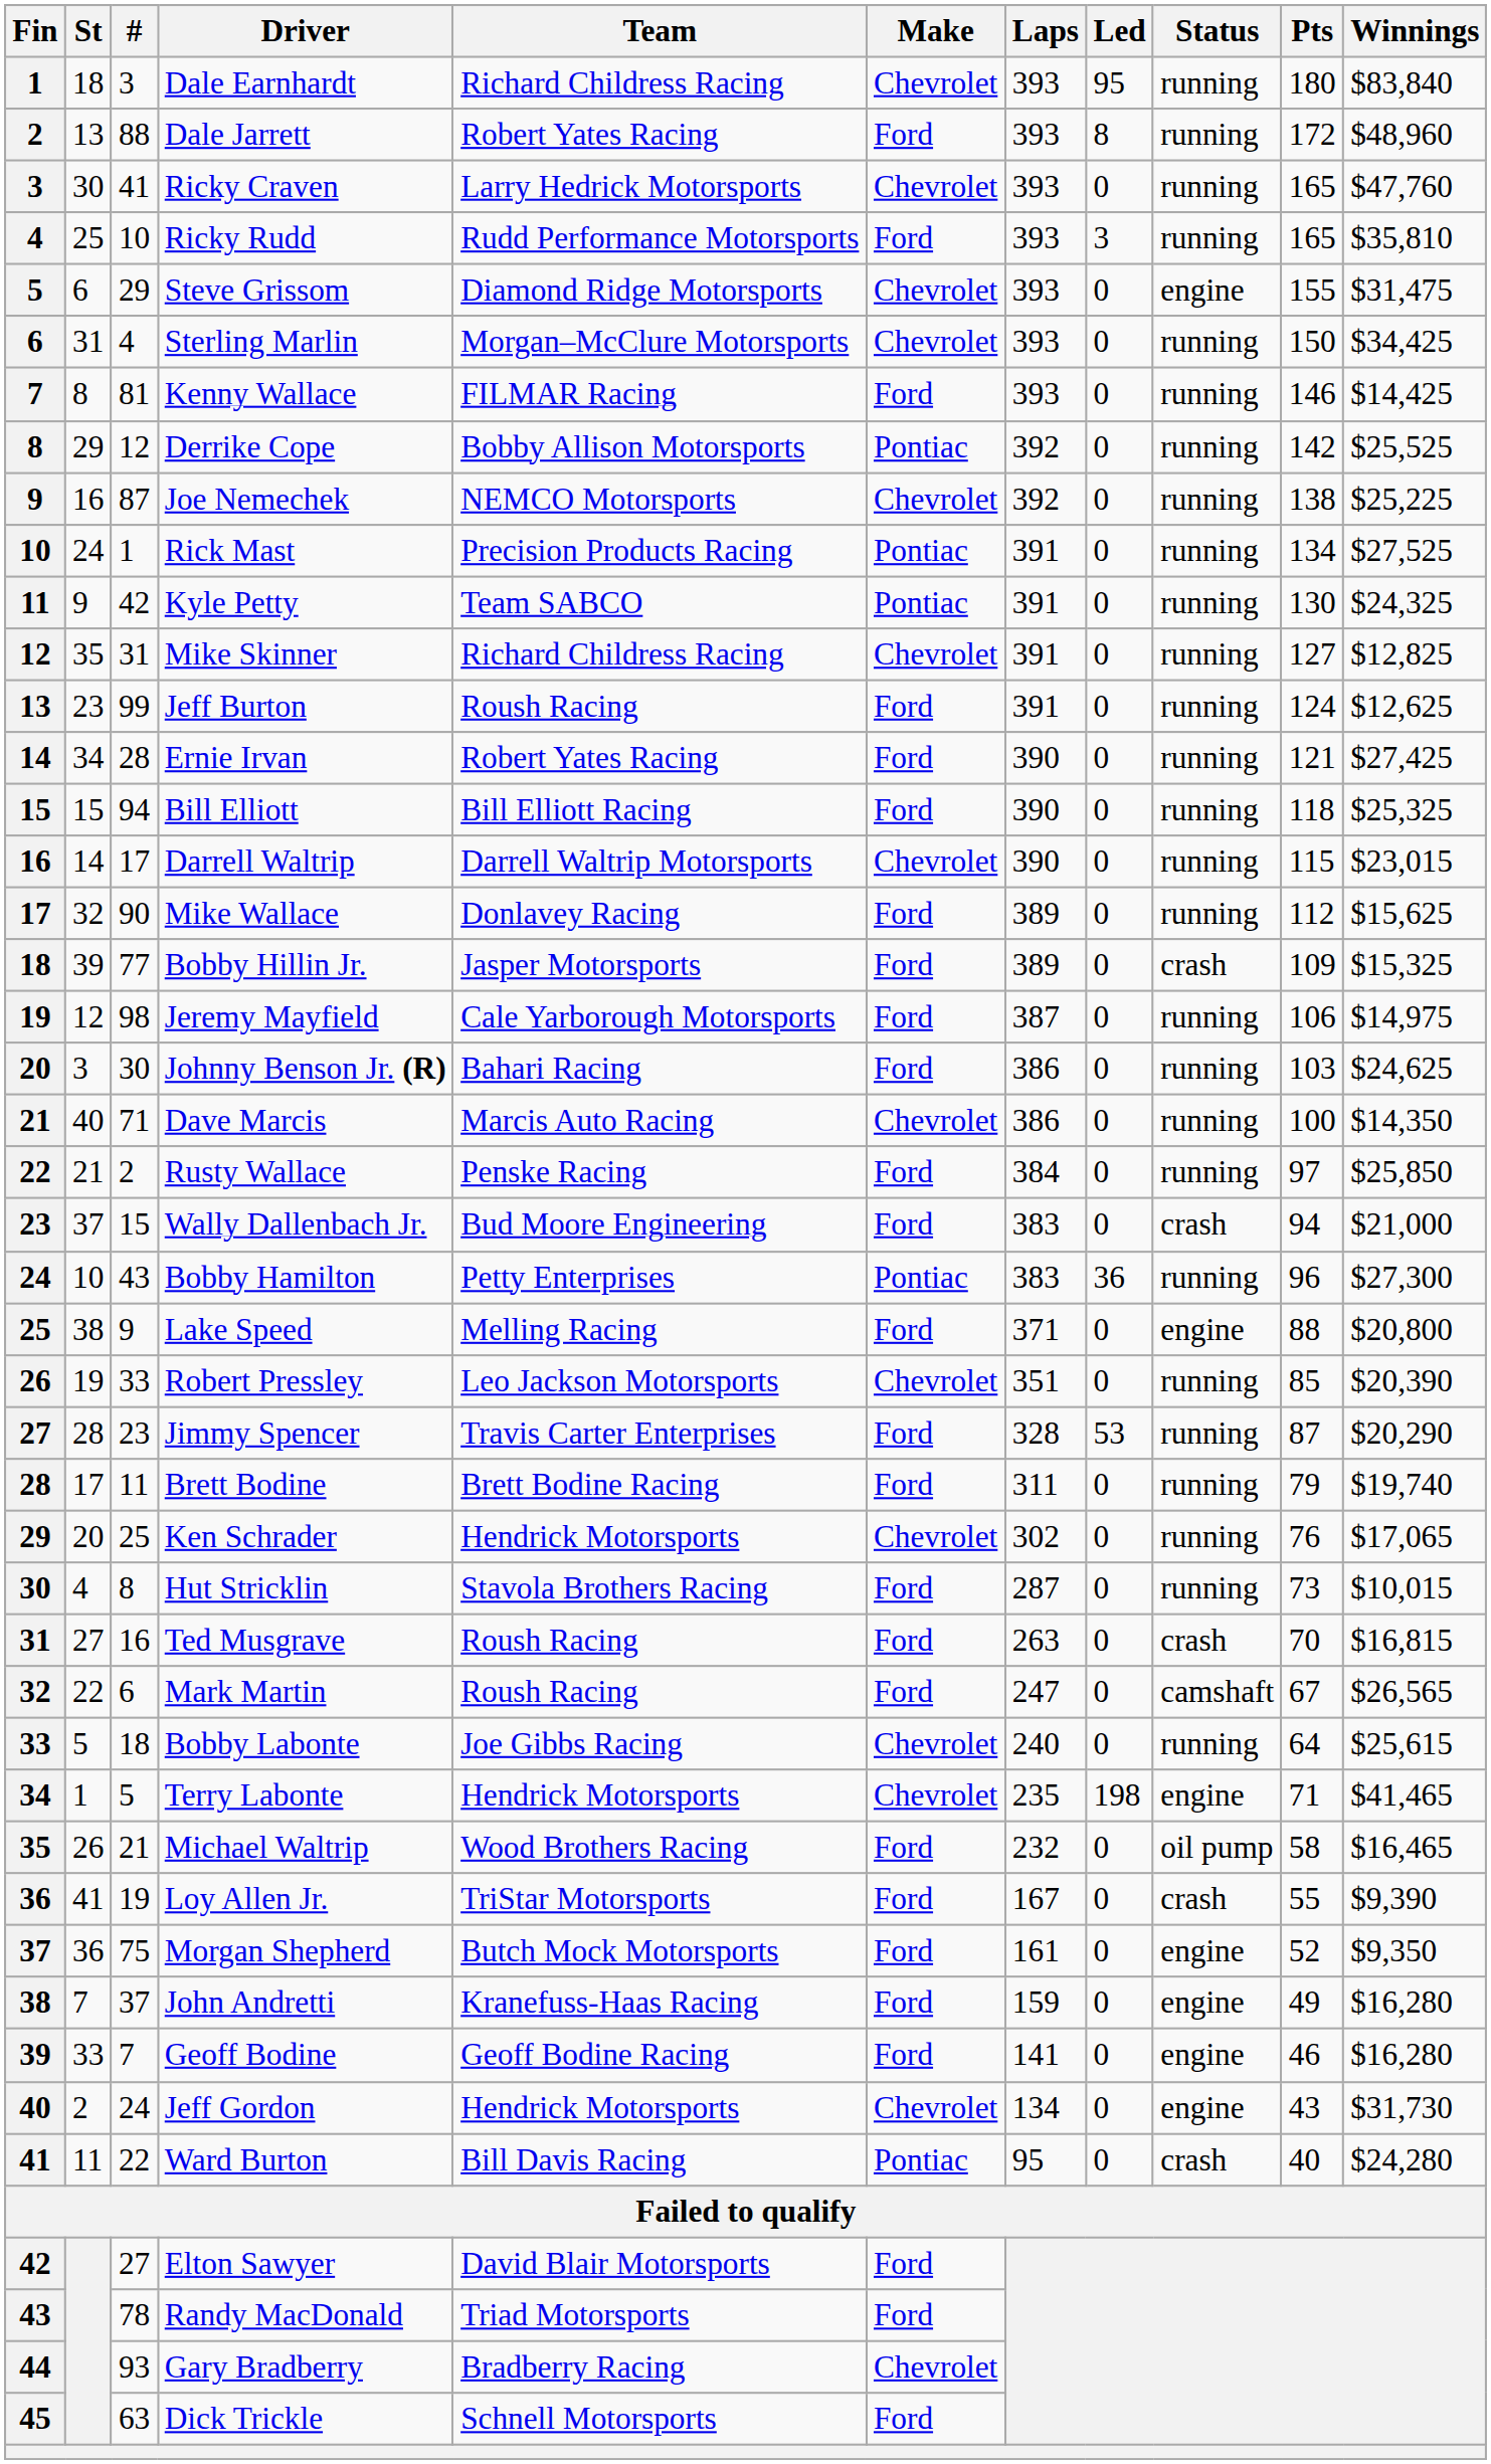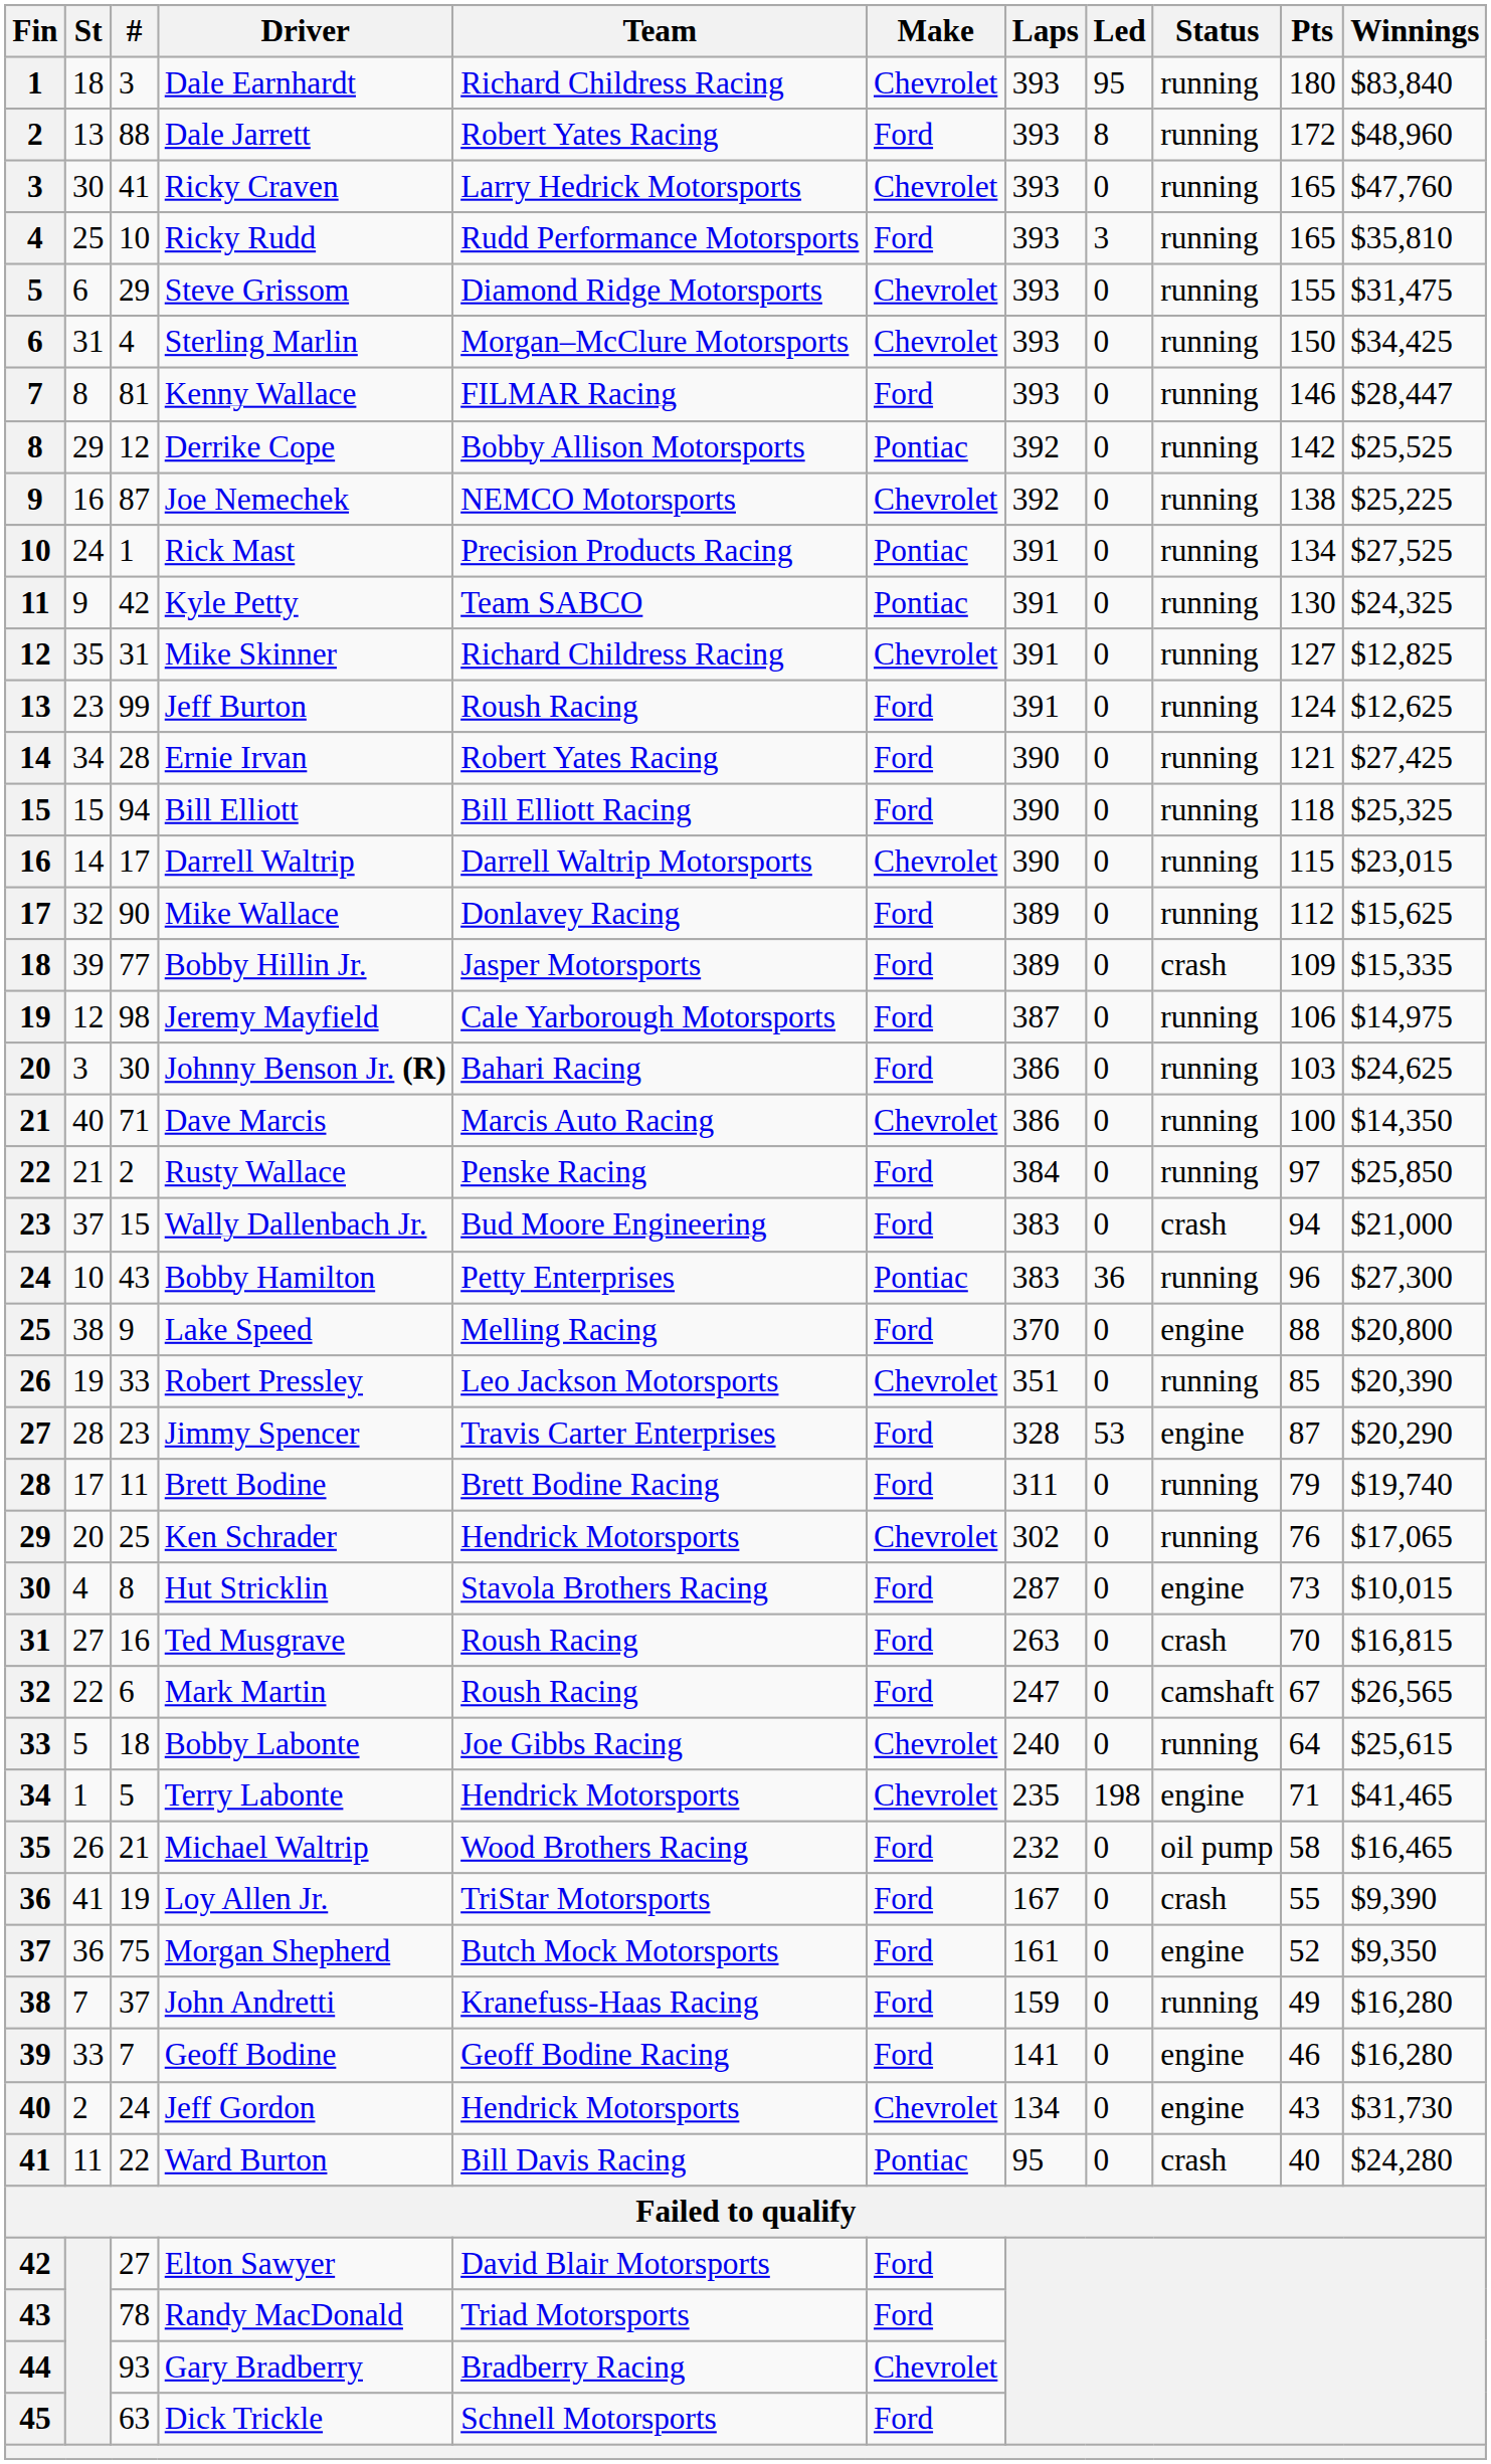Steve Grissom | Status: engine -> running
Kenny Wallace | Winnings: $14,425 -> $28,447
Bobby Hillin Jr. | Winnings: $15,325 -> $15,335
Lake Speed | Laps: 371 -> 370
Jimmy Spencer | Status: running -> engine
Hut Stricklin | Status: running -> engine
John Andretti | Status: engine -> running
